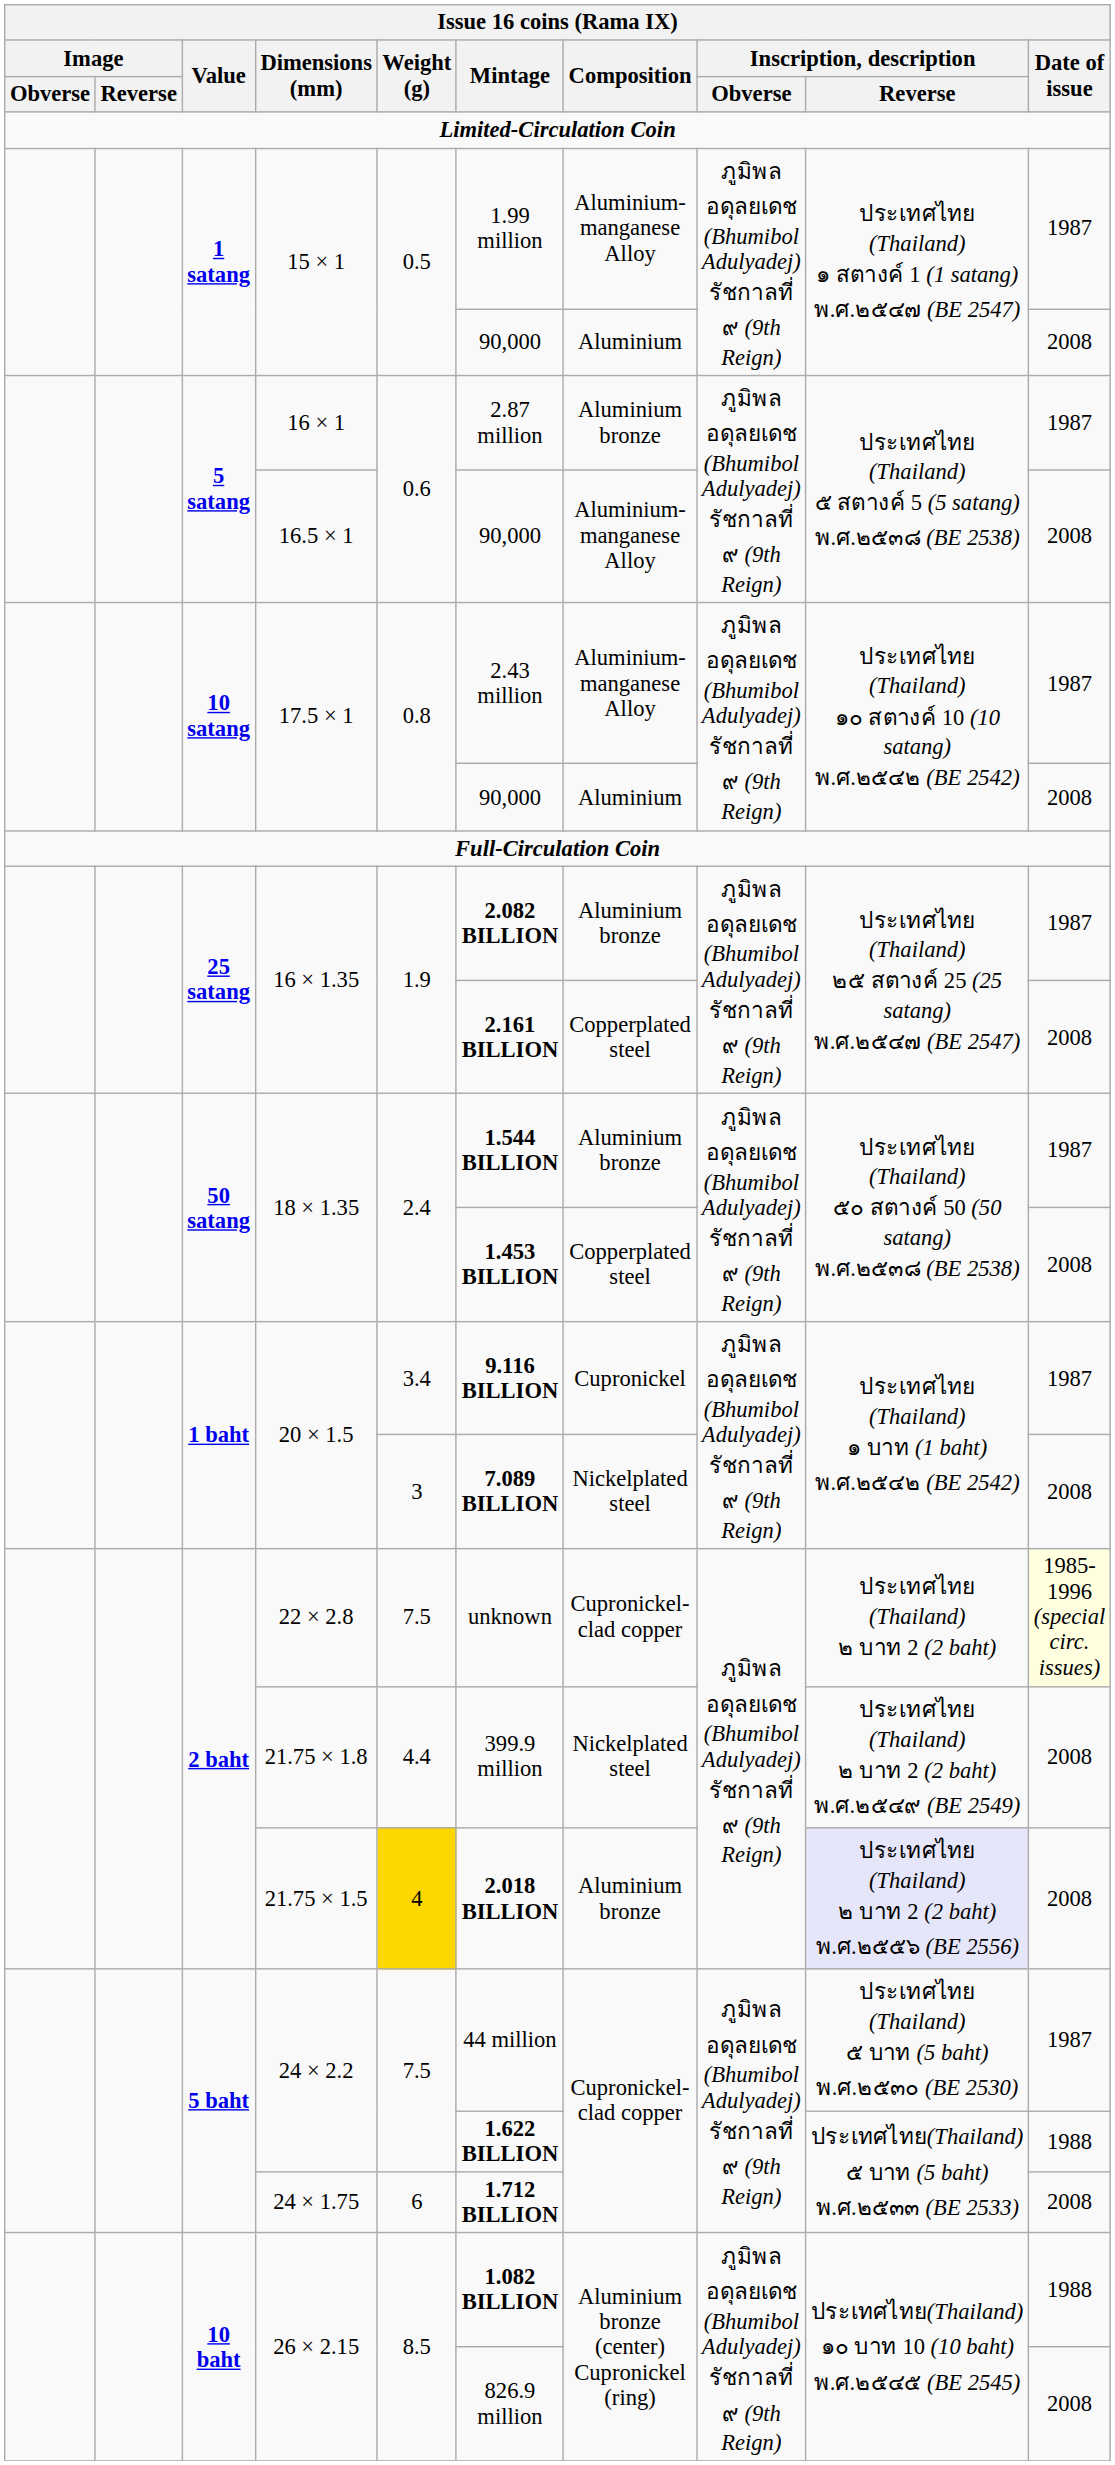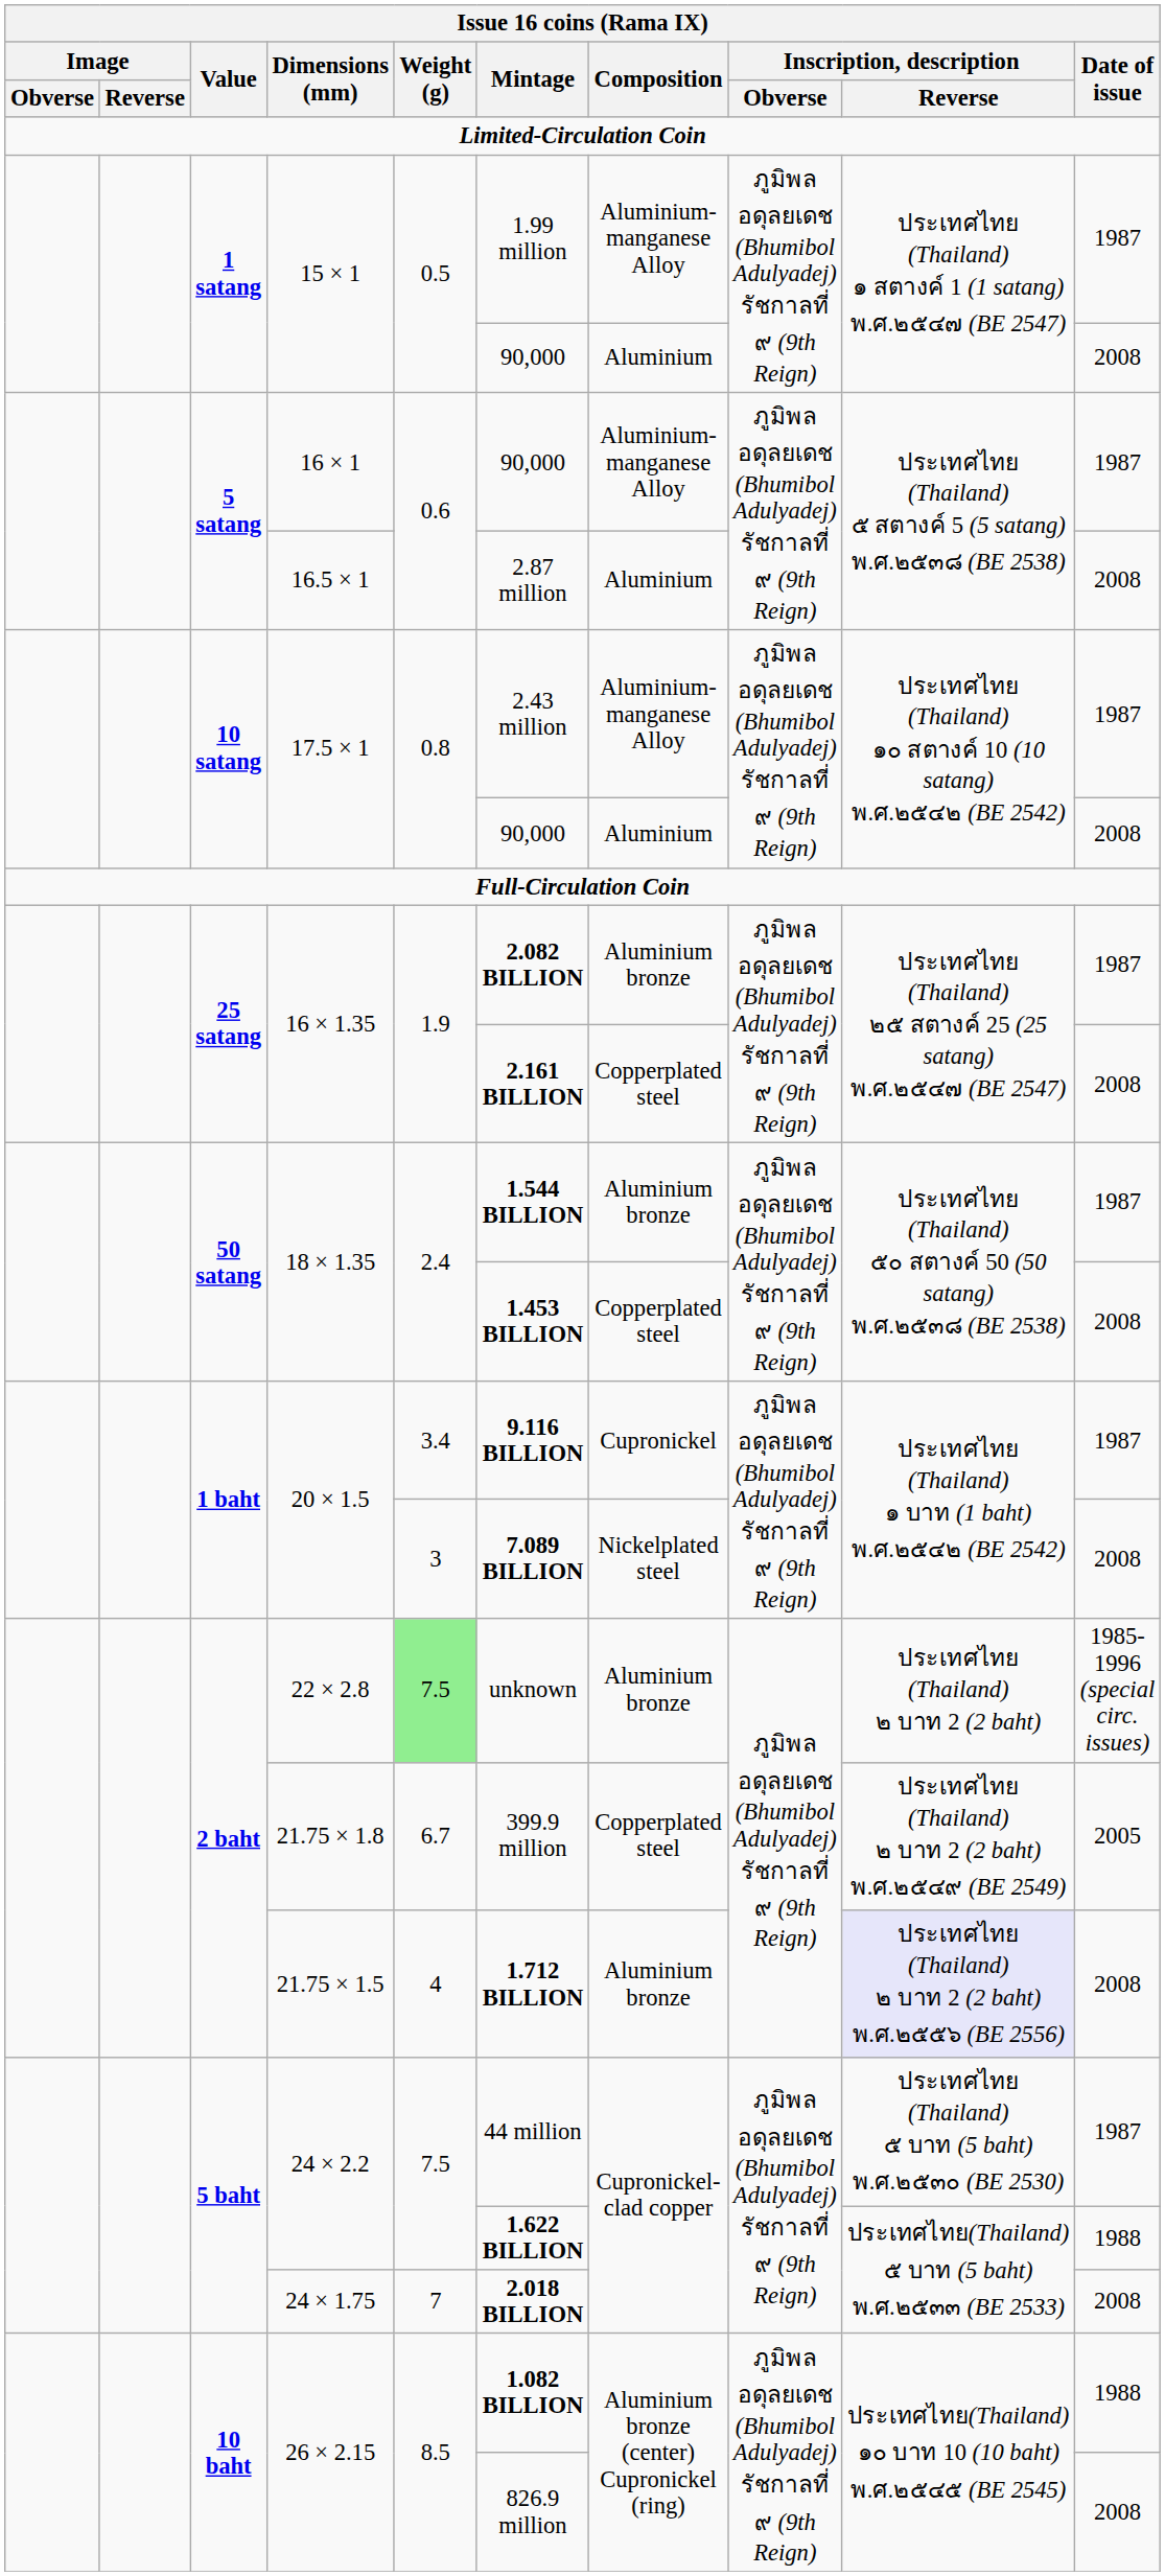16 × 1 | Mintage: 2.87 million -> 90,000
16 × 1 | Composition: Aluminium bronze -> Aluminium-manganese Alloy
16.5 × 1 | Mintage: 90,000 -> 2.87 million
16.5 × 1 | Composition: Aluminium-manganese Alloy -> Aluminium
22 × 2.8 | Weight (g): no background -> lightgreen background
22 × 2.8 | Composition: Cupronickel-clad copper -> Aluminium bronze
22 × 2.8 | Date of issue: lightyellow background -> no background
21.75 × 1.8 | Weight (g): 4.4 -> 6.7
21.75 × 1.8 | Composition: Nickelplated steel -> Copperplated steel
21.75 × 1.8 | Date of issue: 2008 -> 2005
21.75 × 1.5 | Weight (g): gold background -> no background
21.75 × 1.5 | Mintage: 2.018 BILLION -> 1.712 BILLION
24 × 1.75 | Weight (g): 6 -> 7
24 × 1.75 | Mintage: 1.712 BILLION -> 2.018 BILLION
